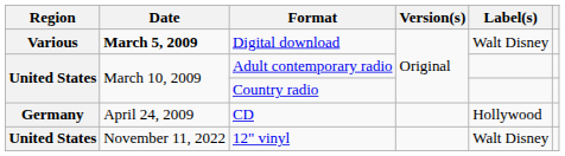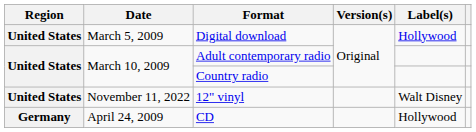Digital download | Region: Various -> United States
Digital download | Date: bold -> normal
Digital download | Label(s): Walt Disney -> Hollywood
rows swapped: CD <-> 12" vinyl
